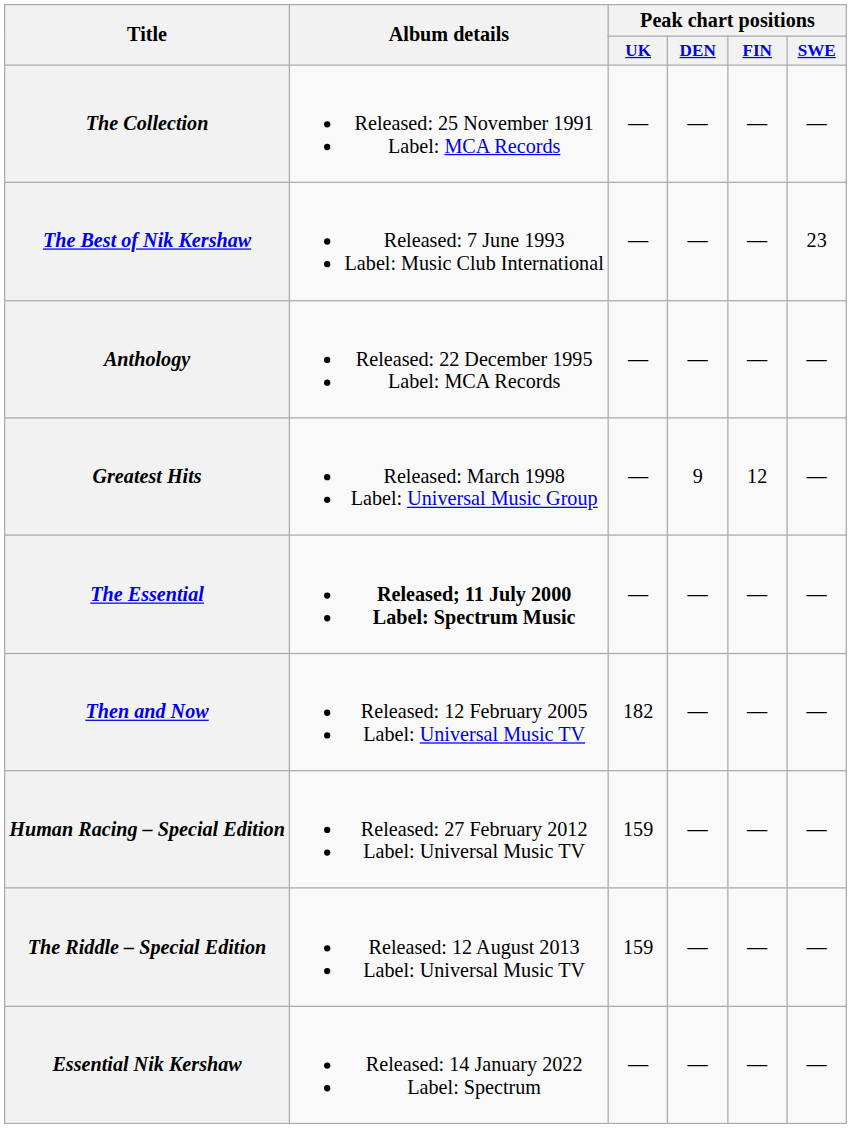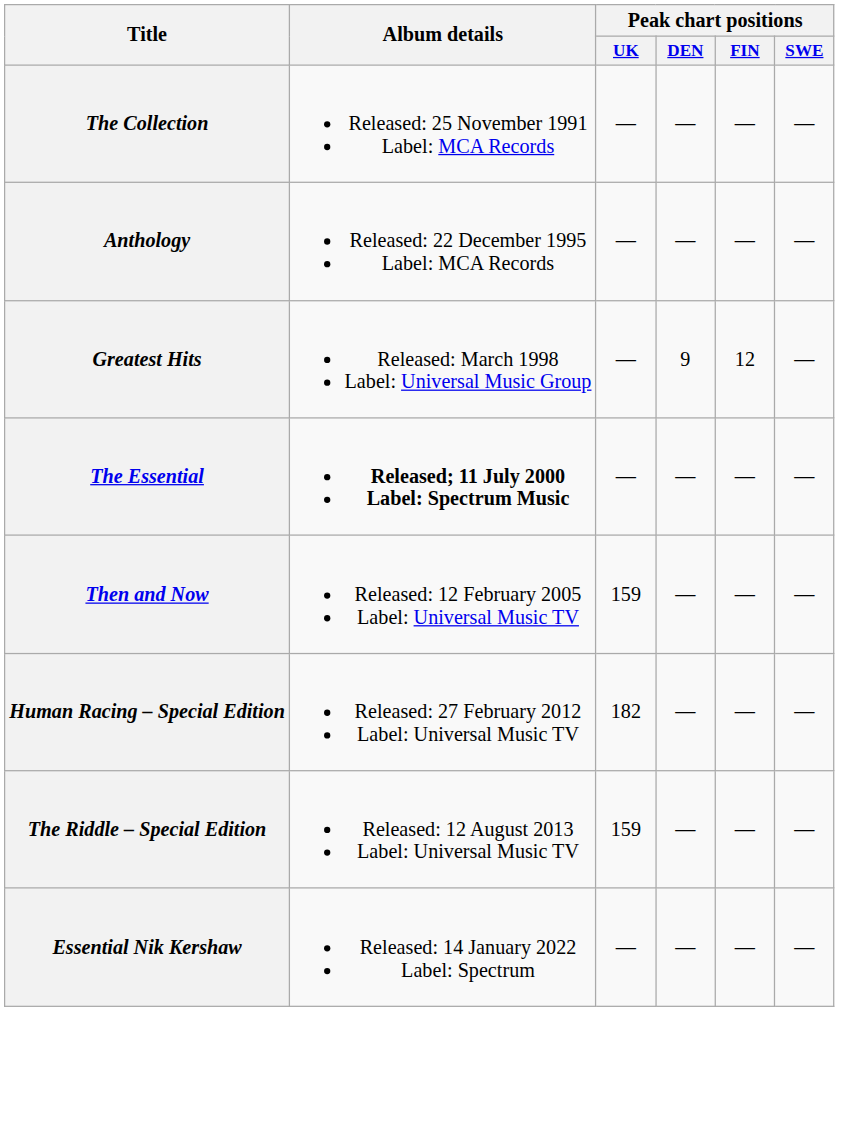- row: The Best of Nik Kershaw | Released: 7 June 1993 Label: Music Club International | — | — | — | 23
Then and Now | Peak chart positions / UK: 182 -> 159
Human Racing – Special Edition | Peak chart positions / UK: 159 -> 182
